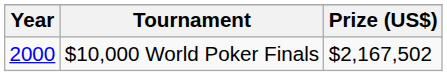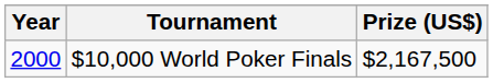$10,000 World Poker Finals | Prize (US$): $2,167,502 -> $2,167,500
